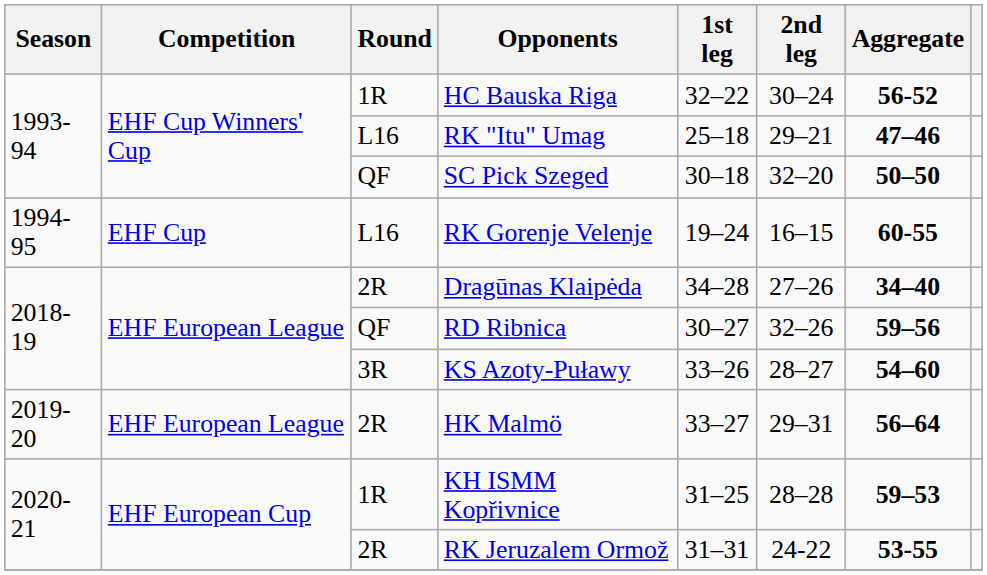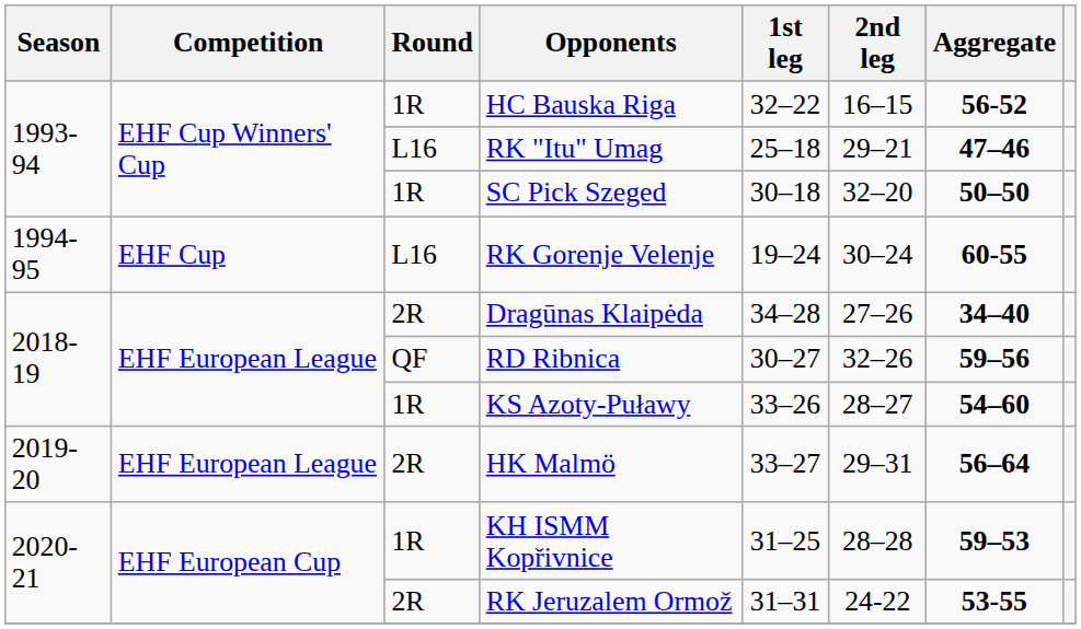HC Bauska Riga | 2nd leg: 30–24 -> 16–15
SC Pick Szeged | Round: QF -> 1R
RK Gorenje Velenje | 2nd leg: 16–15 -> 30–24
KS Azoty-Puławy | Round: 3R -> 1R
